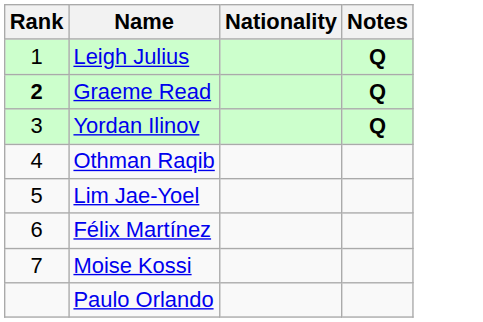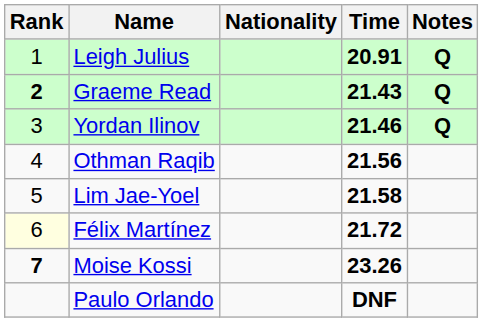+ column: Time | 20.91 | 21.43 | 21.46 | 21.56 | 21.58 | 21.72 | 23.26 | DNF
Félix Martínez | Rank: no background -> lightyellow background
Moise Kossi | Rank: normal -> bold
